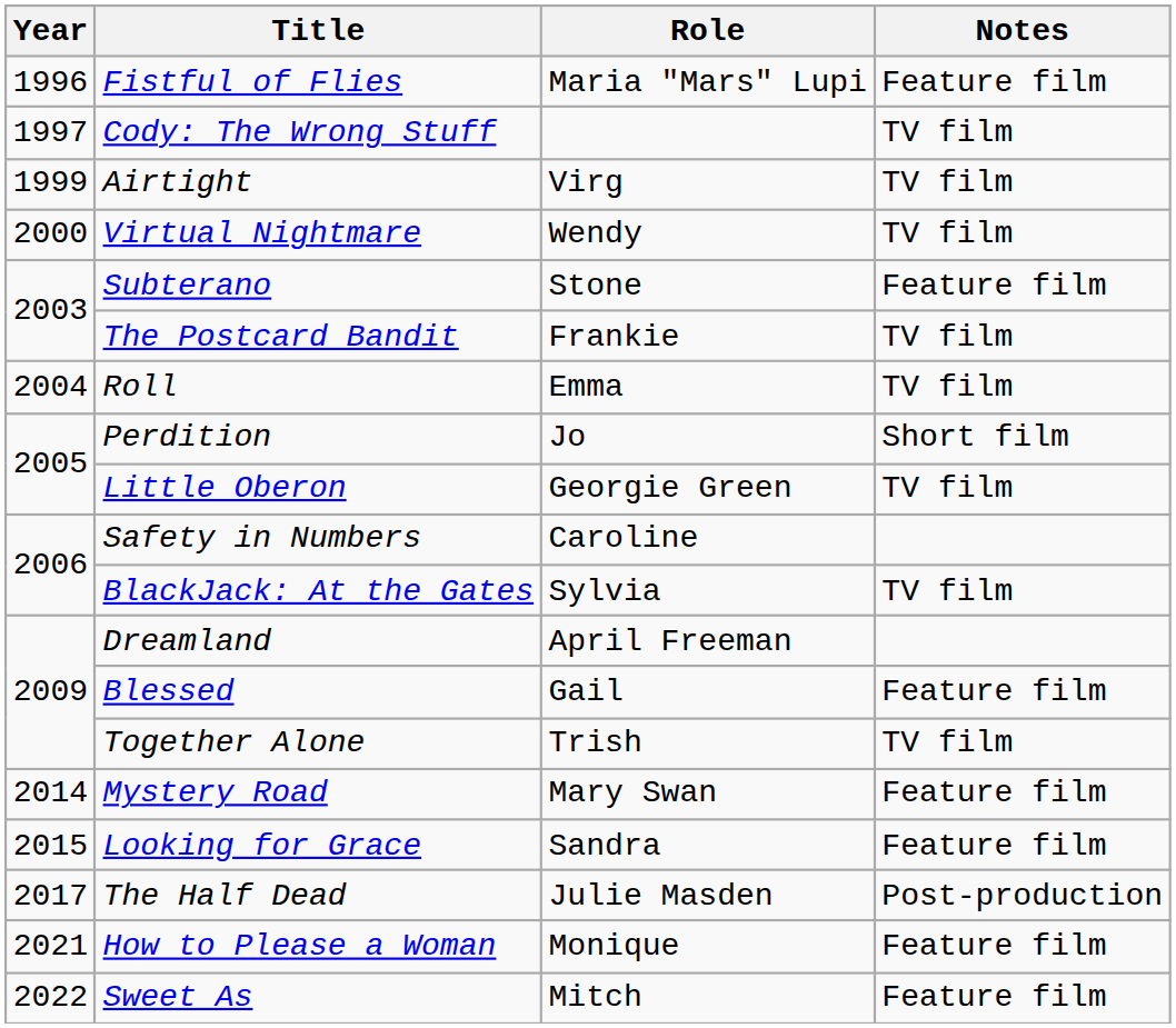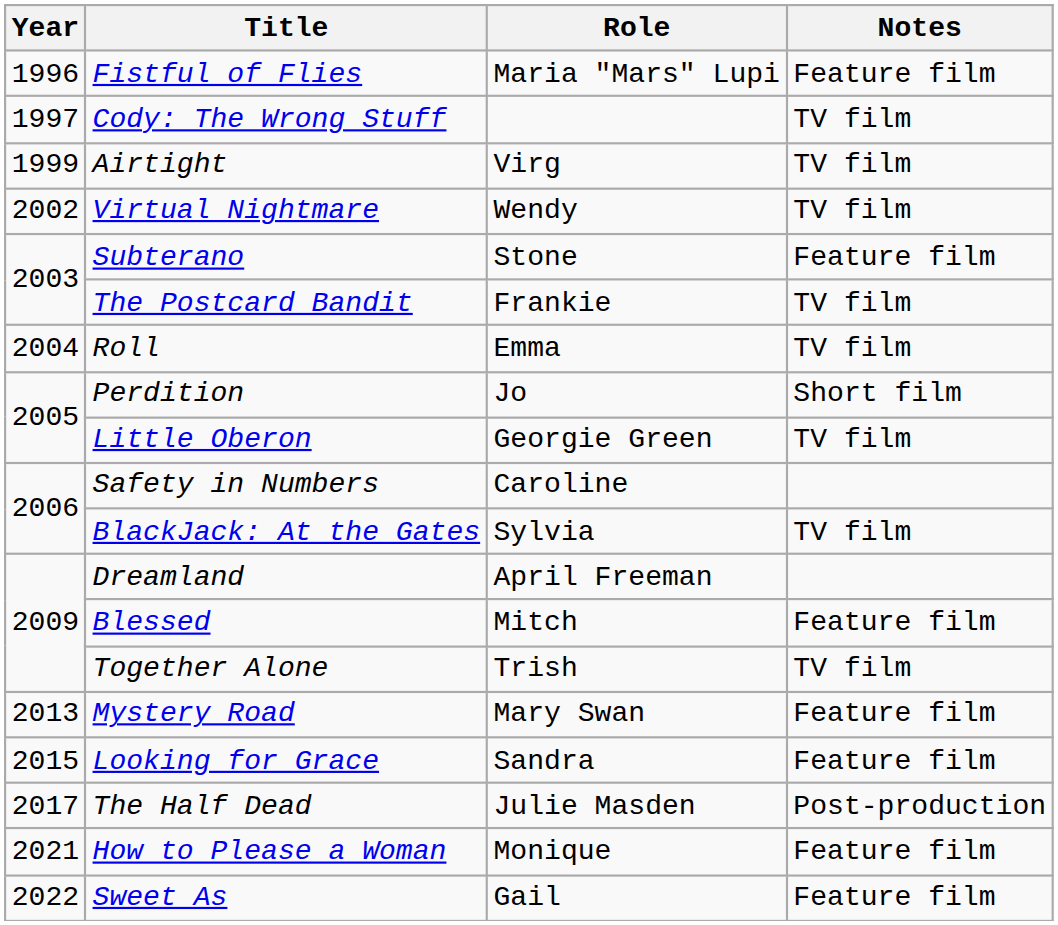Virtual Nightmare | Year: 2000 -> 2002
Blessed | Role: Gail -> Mitch
Mystery Road | Year: 2014 -> 2013
Sweet As | Role: Mitch -> Gail
